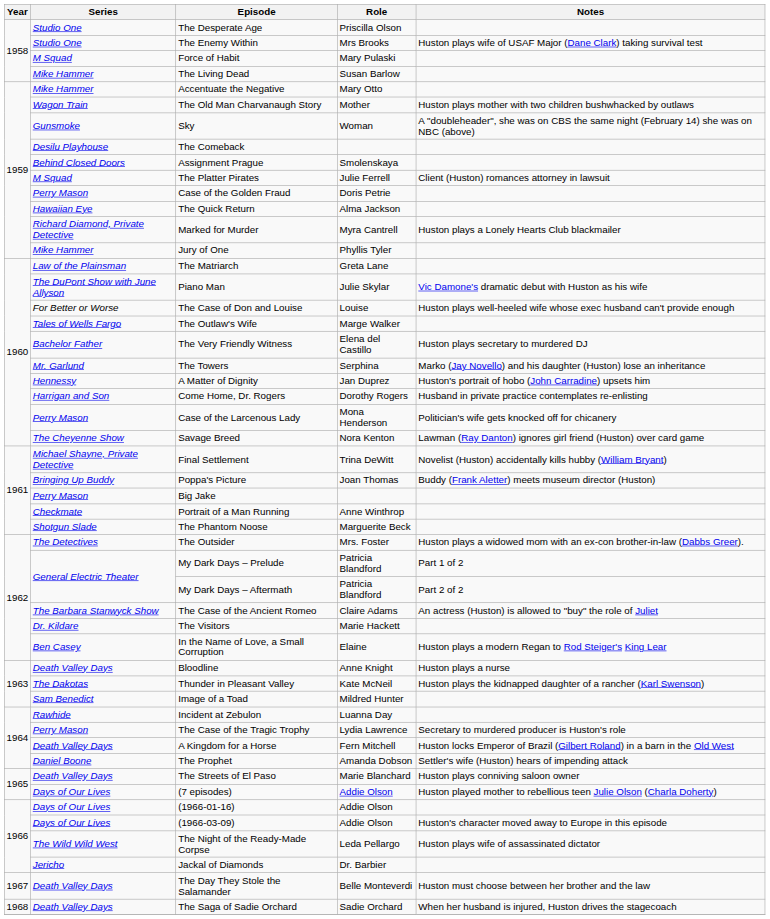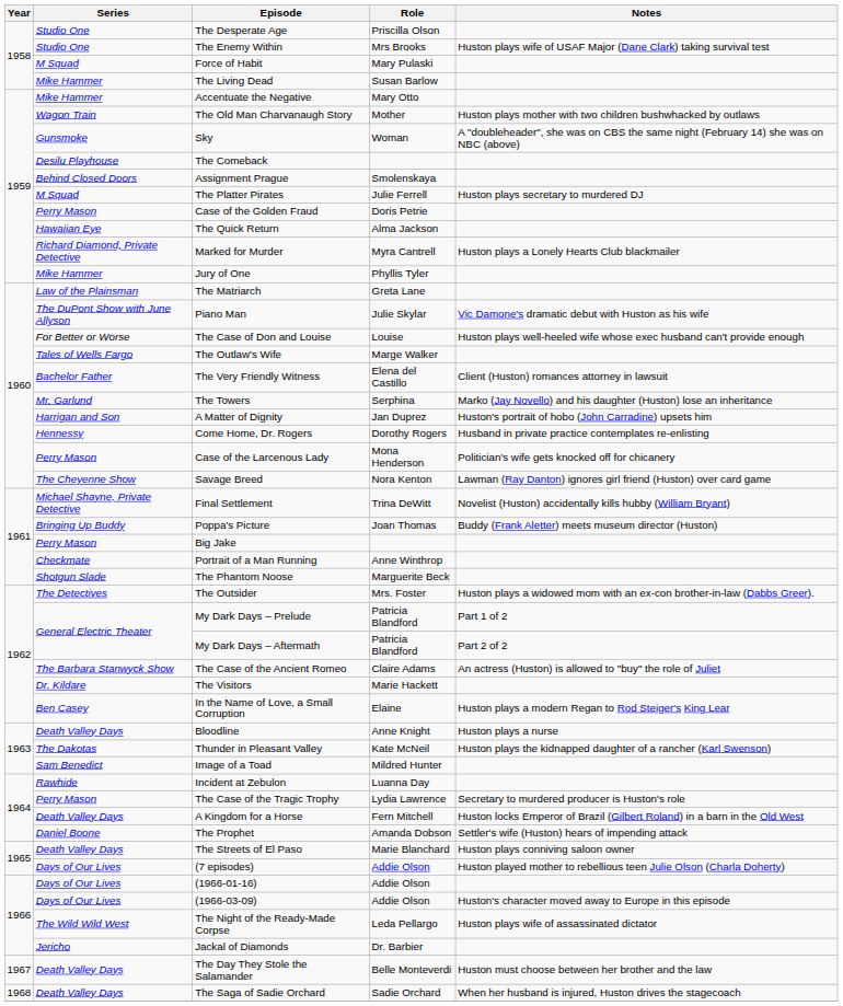The Platter Pirates | Notes: Client (Huston) romances attorney in lawsuit -> Huston plays secretary to murdered DJ
The Very Friendly Witness | Notes: Huston plays secretary to murdered DJ -> Client (Huston) romances attorney in lawsuit
A Matter of Dignity | Series: Hennessy -> Harrigan and Son
Come Home, Dr. Rogers | Series: Harrigan and Son -> Hennessy
